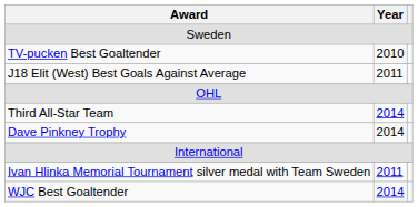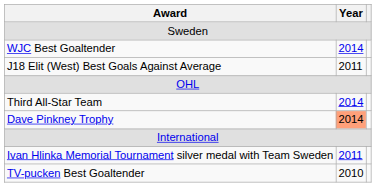rows swapped: TV-pucken Best Goaltender <-> WJC Best Goaltender
Dave Pinkney Trophy | Year: no background -> lightsalmon background
